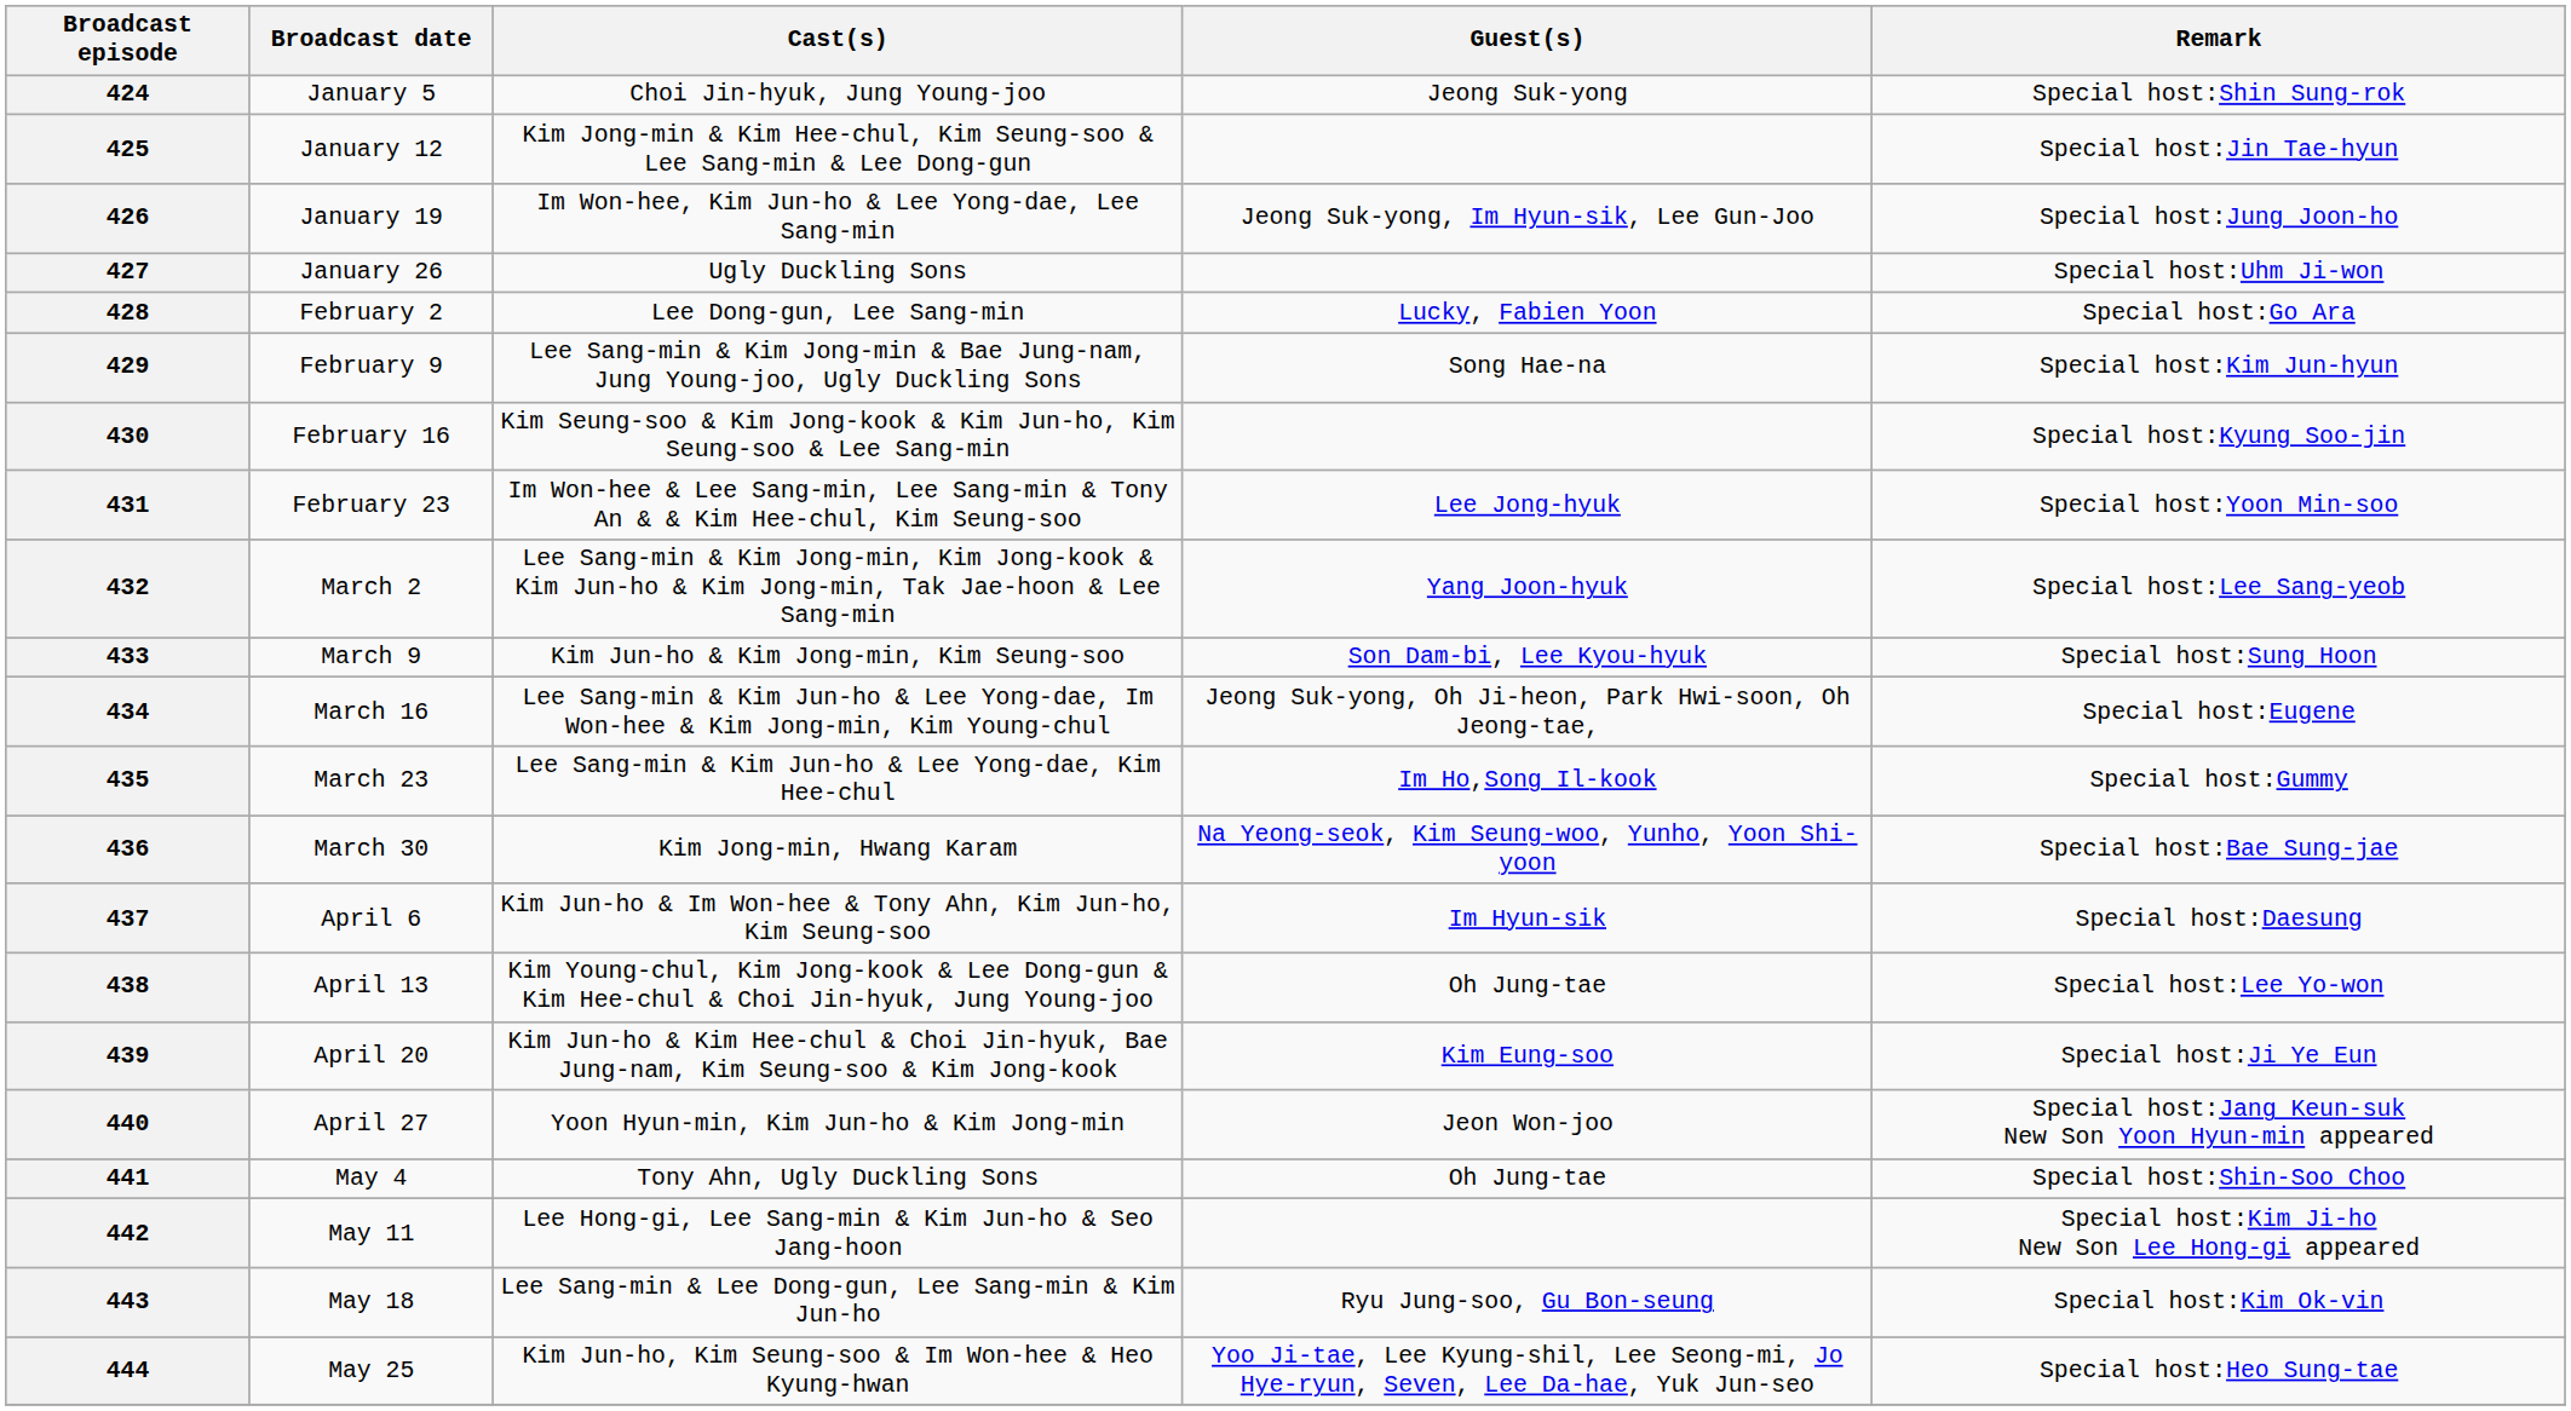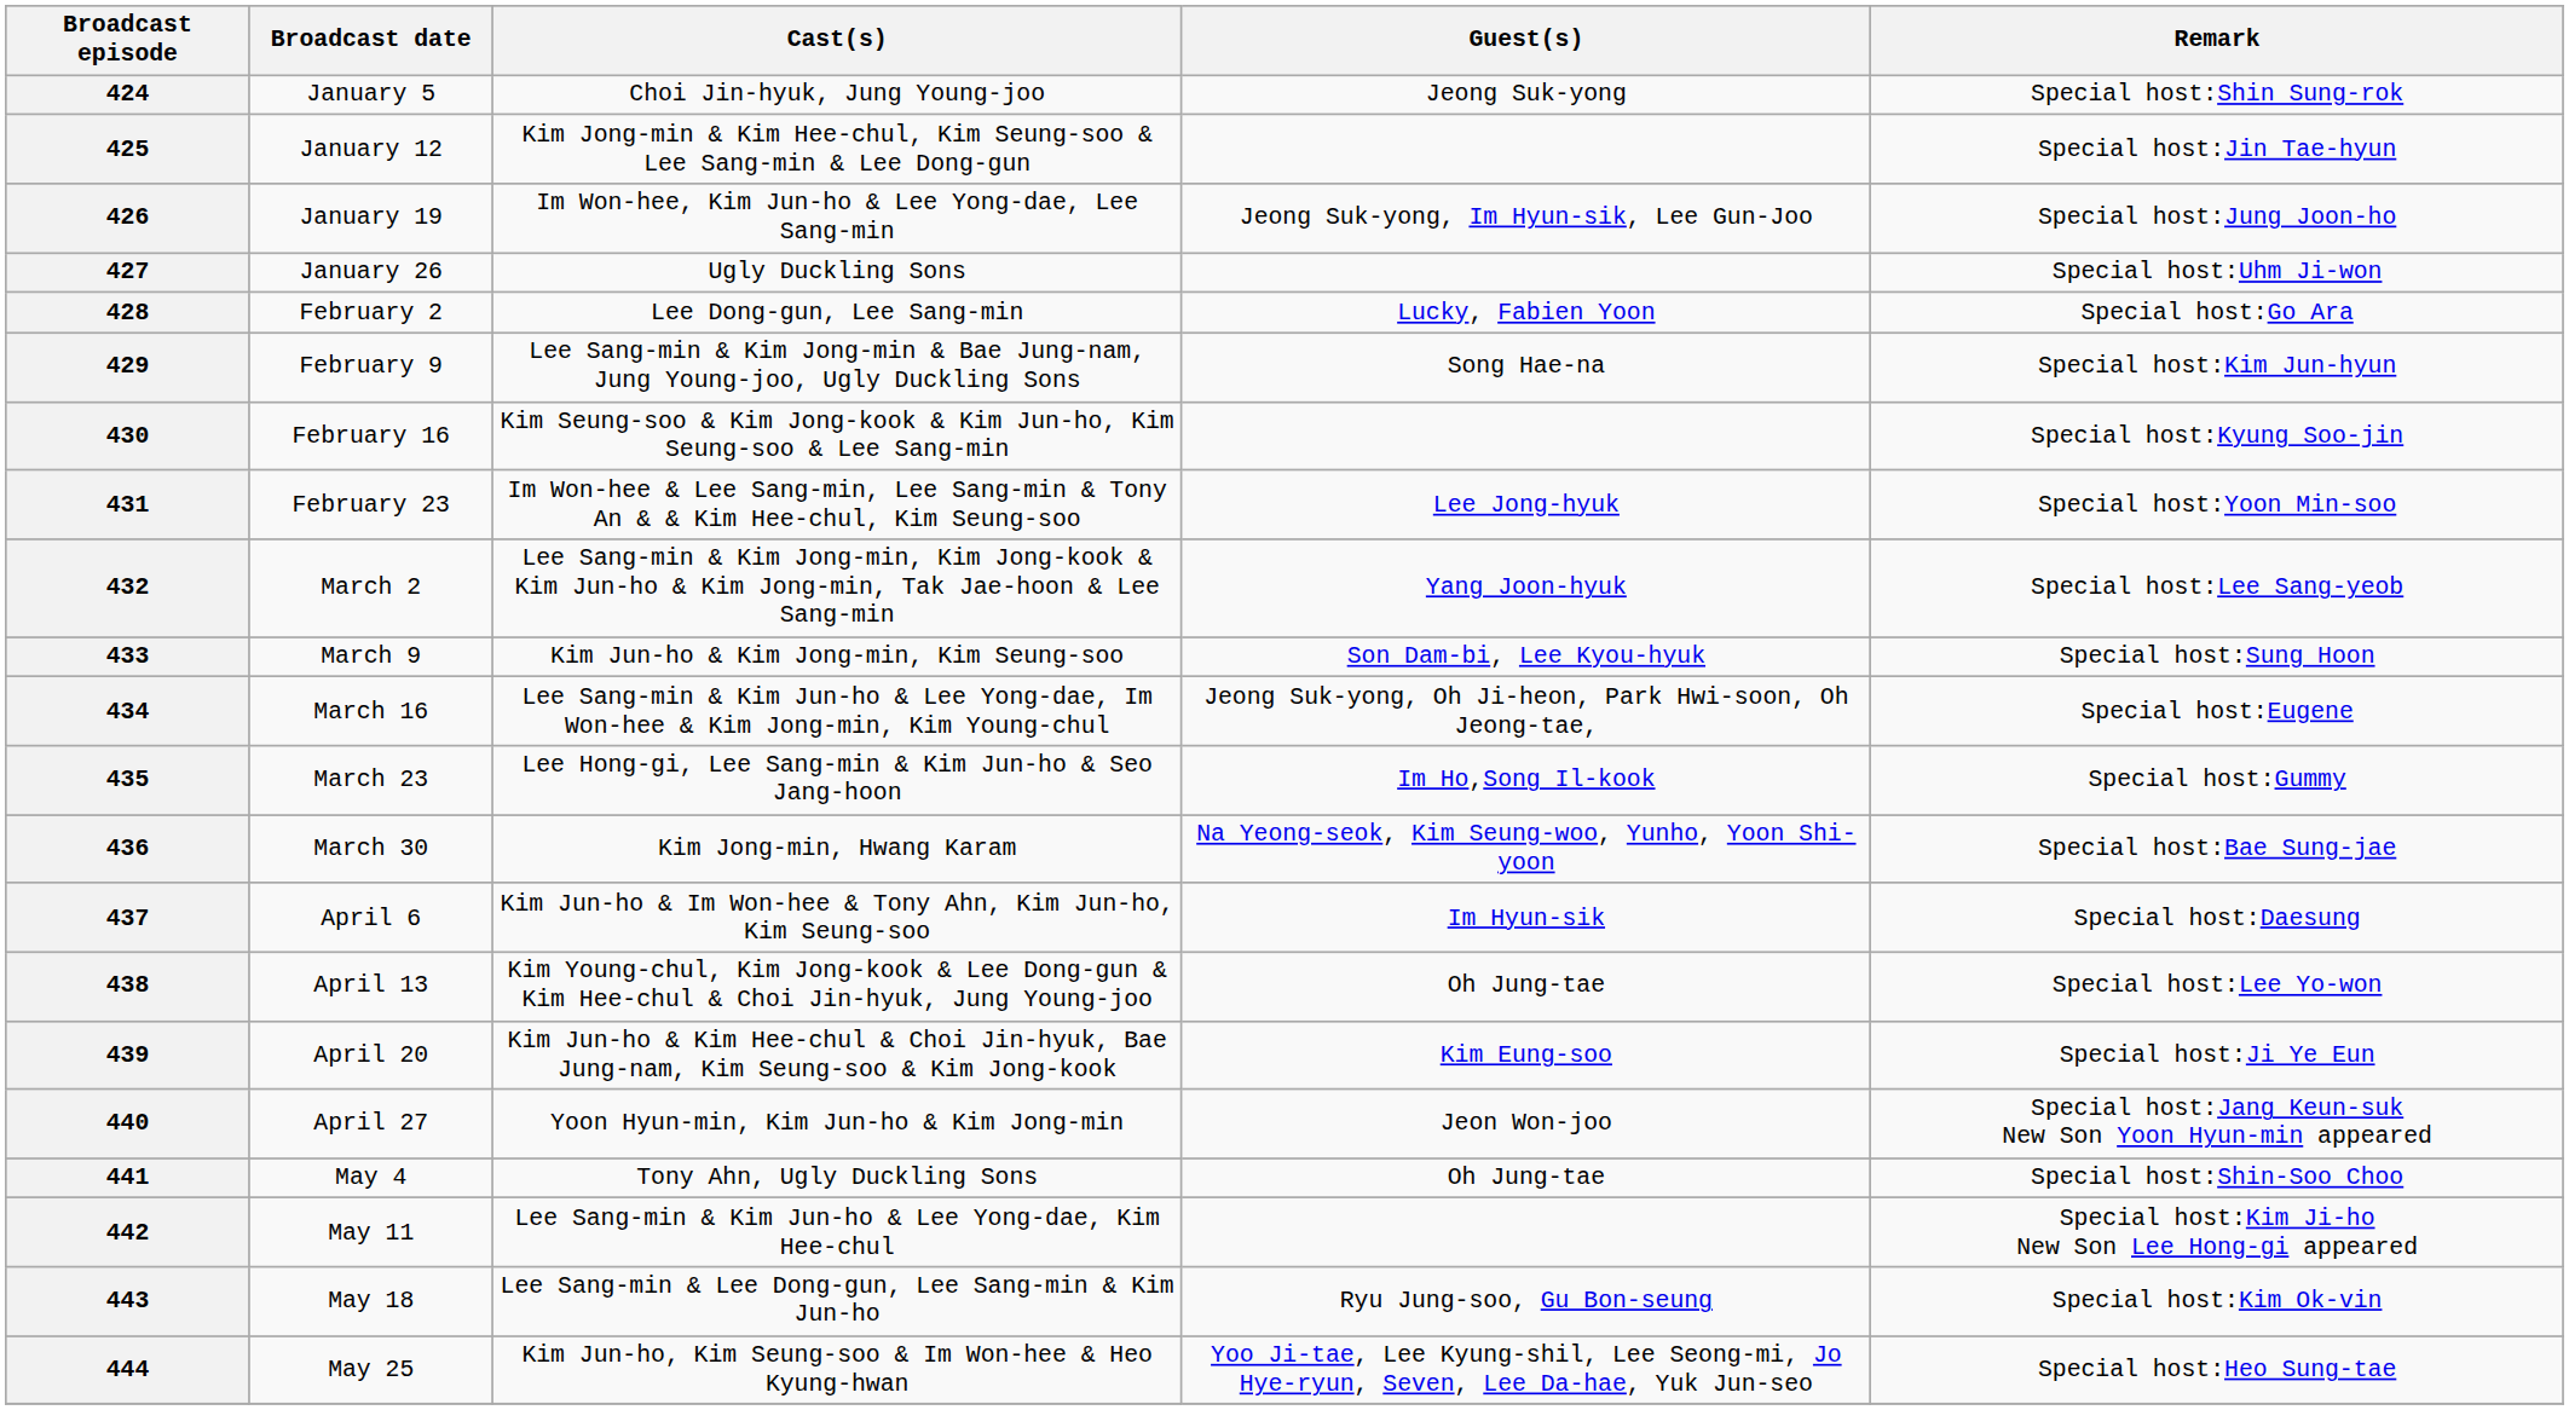435 | Cast(s): Lee Sang-min & Kim Jun-ho & Lee Yong-dae, Kim Hee-chul -> Lee Hong-gi, Lee Sang-min & Kim Jun-ho & Seo Jang-hoon
442 | Cast(s): Lee Hong-gi, Lee Sang-min & Kim Jun-ho & Seo Jang-hoon -> Lee Sang-min & Kim Jun-ho & Lee Yong-dae, Kim Hee-chul
